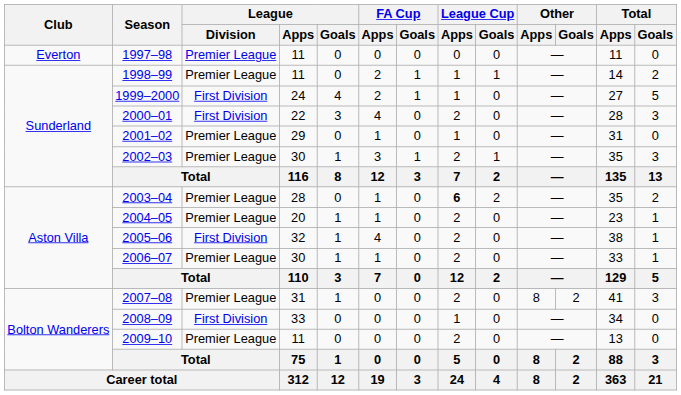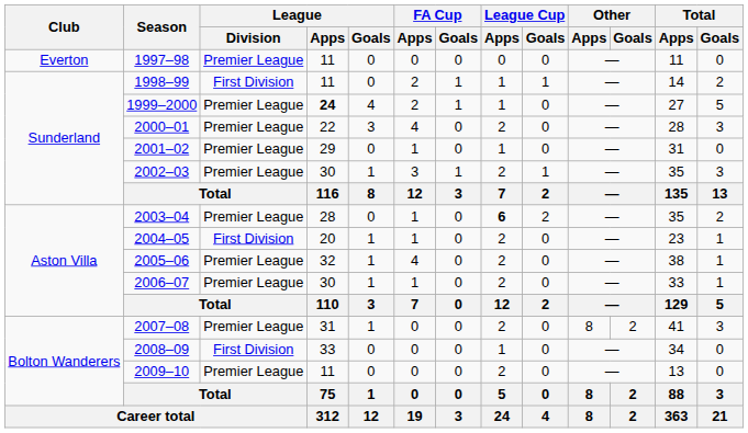1998–99 | League / Division: Premier League -> First Division
1999–2000 | League / Division: First Division -> Premier League
1999–2000 | League / Apps: normal -> bold
2000–01 | League / Division: First Division -> Premier League
2004–05 | League / Division: Premier League -> First Division
2005–06 | League / Division: First Division -> Premier League
